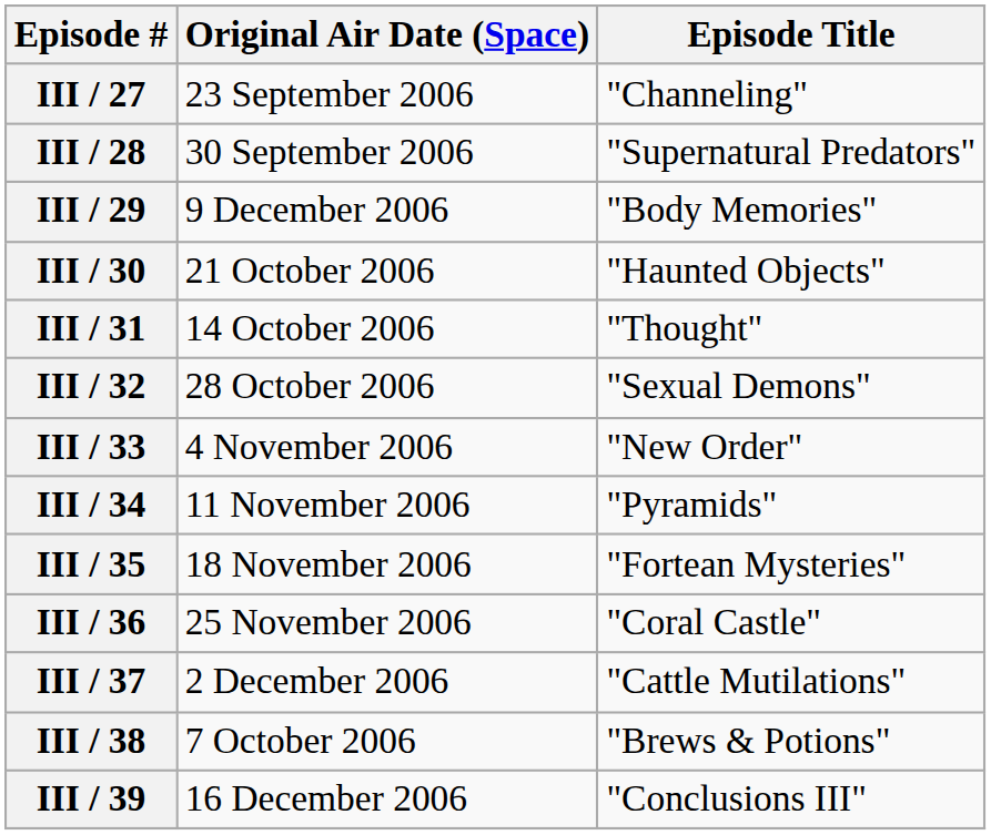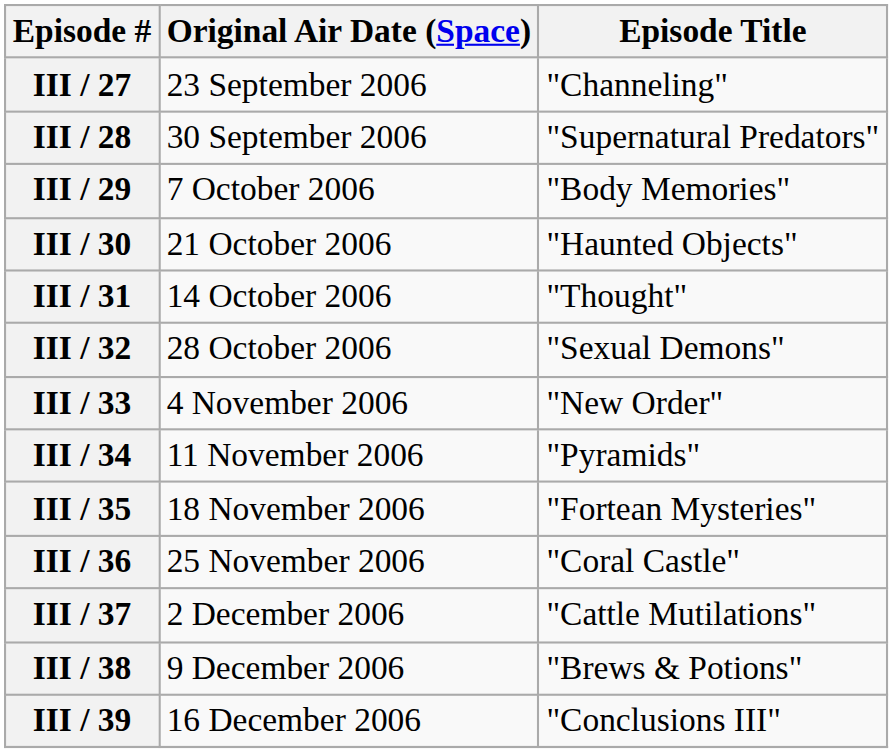III / 29 | Original Air Date (Space): 9 December 2006 -> 7 October 2006
III / 38 | Original Air Date (Space): 7 October 2006 -> 9 December 2006
